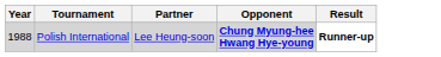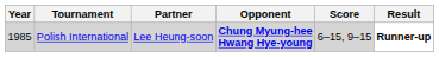+ column: Score | 6–15, 9–15
Polish International | Year: 1988 -> 1985
